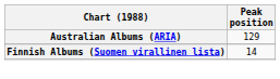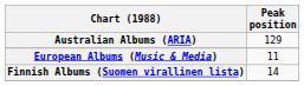+ row: European Albums (Music & Media) | 11
